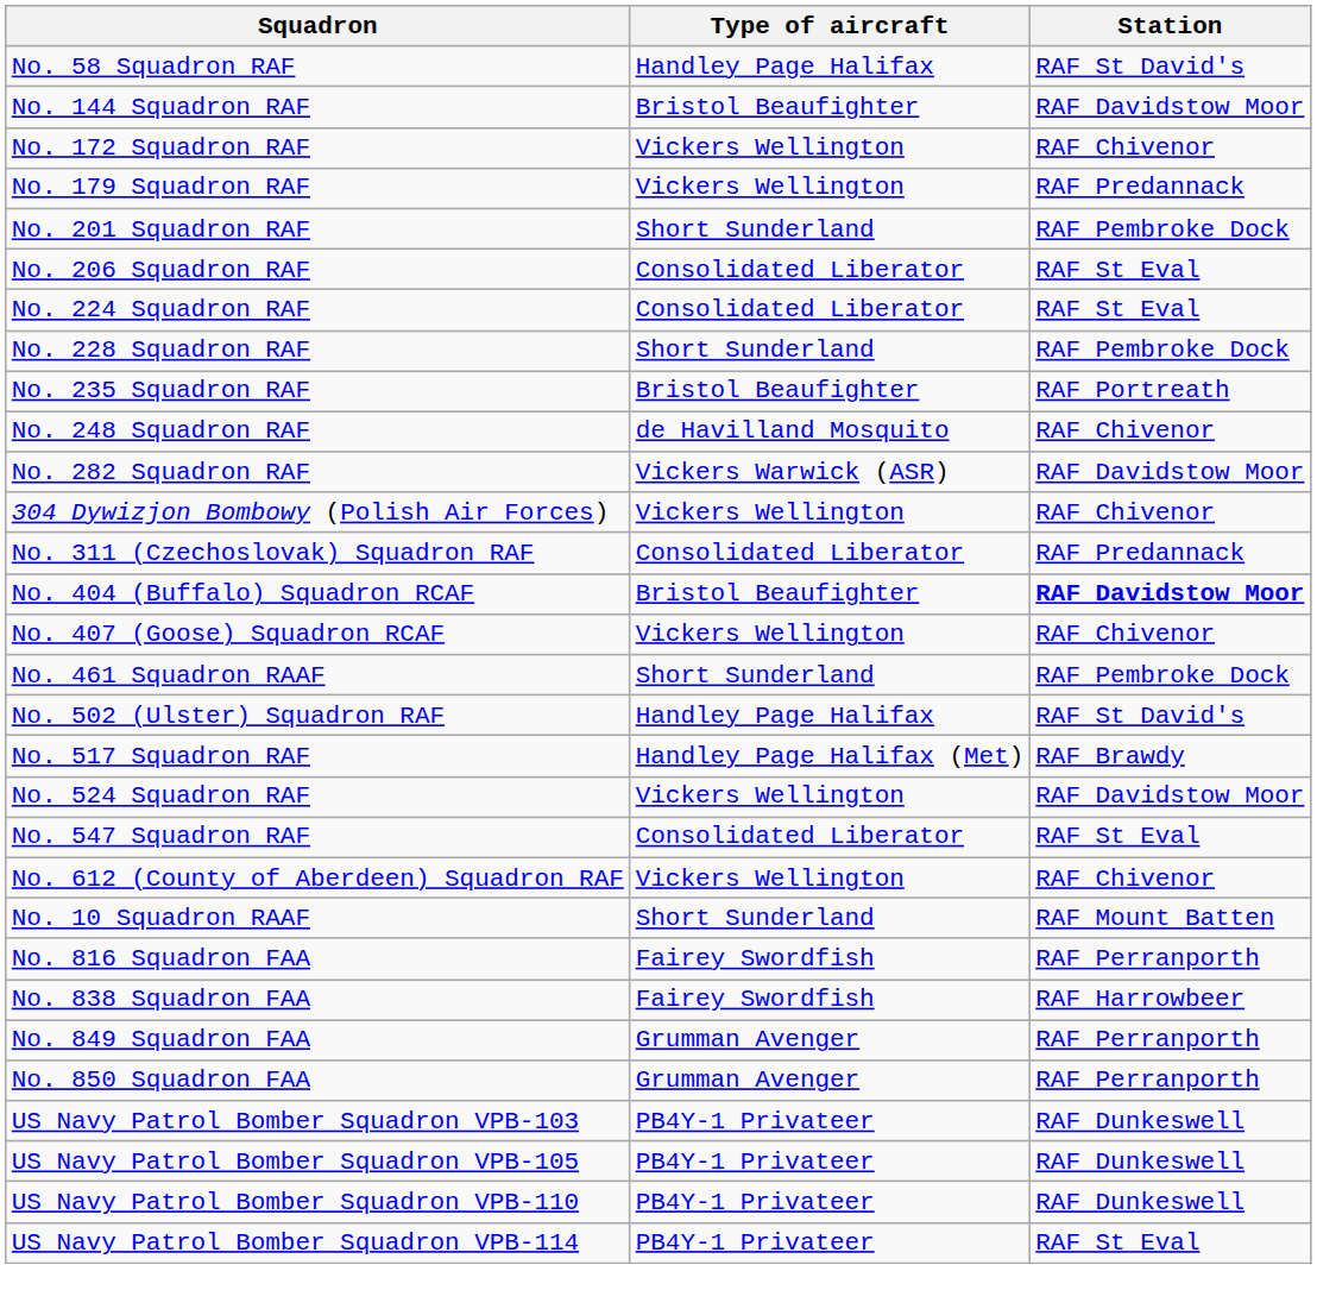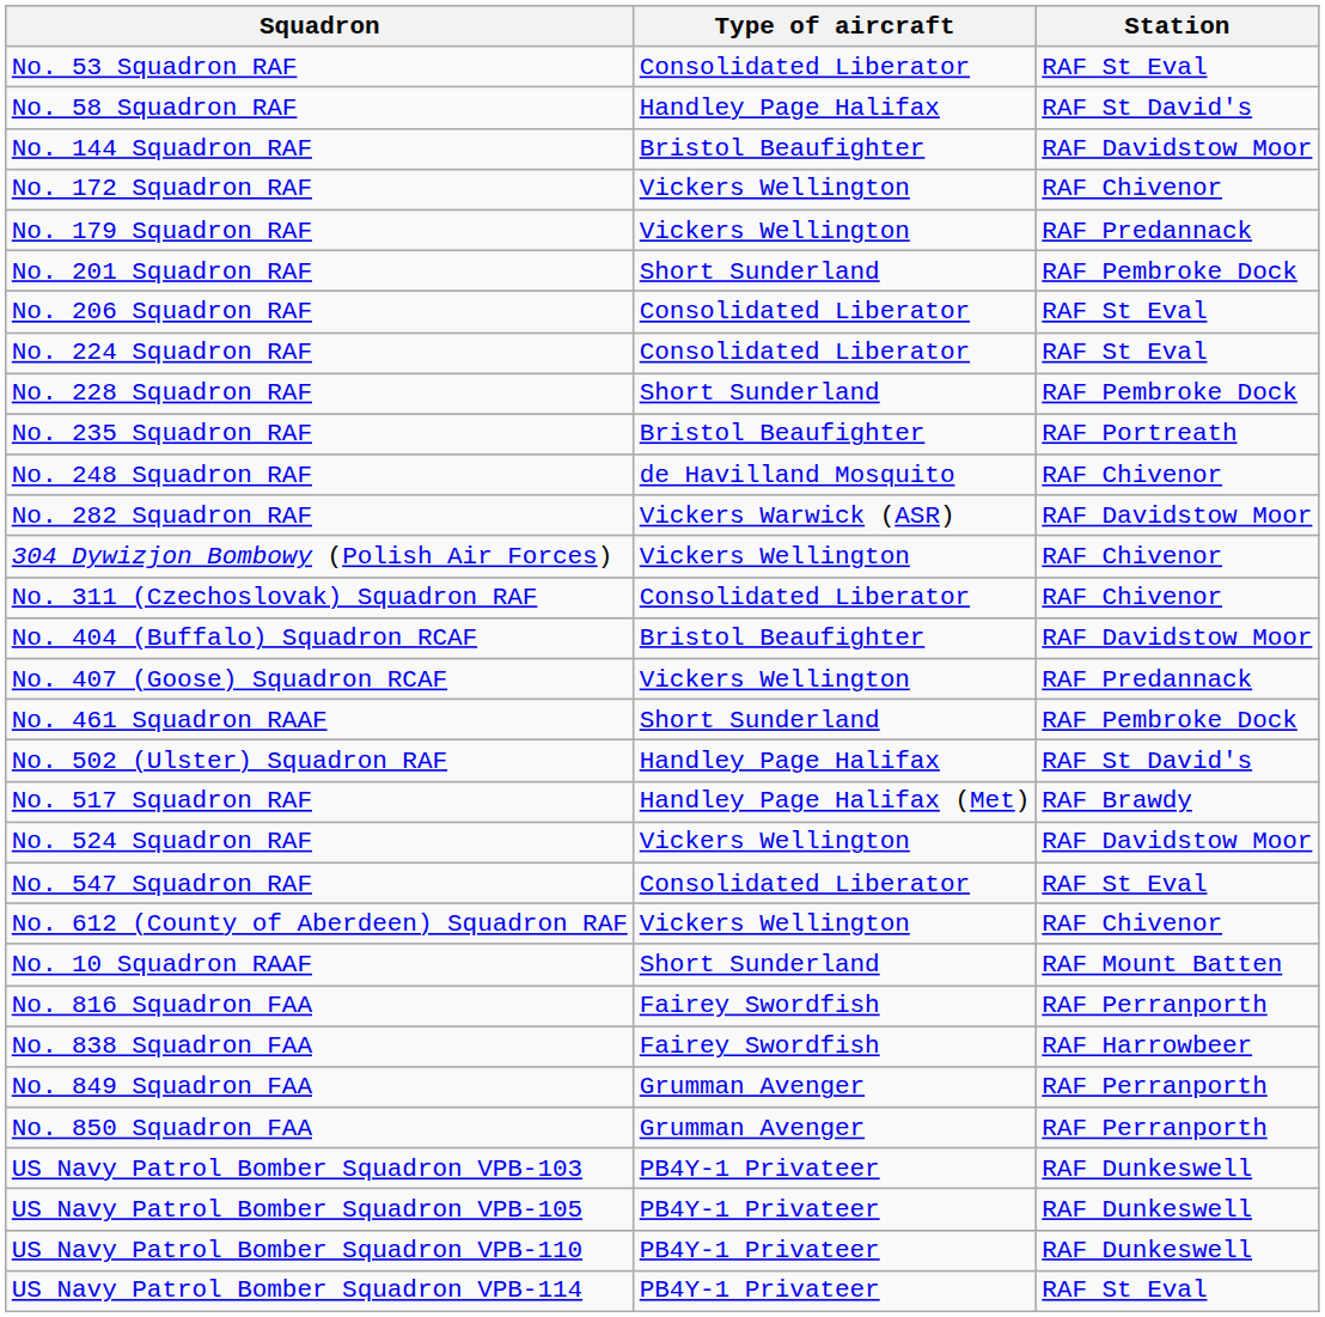+ row: No. 53 Squadron RAF | Consolidated Liberator | RAF St Eval
No. 311 (Czechoslovak) Squadron RAF | Station: RAF Predannack -> RAF Chivenor
No. 404 (Buffalo) Squadron RCAF | Station: bold -> normal
No. 407 (Goose) Squadron RCAF | Station: RAF Chivenor -> RAF Predannack
